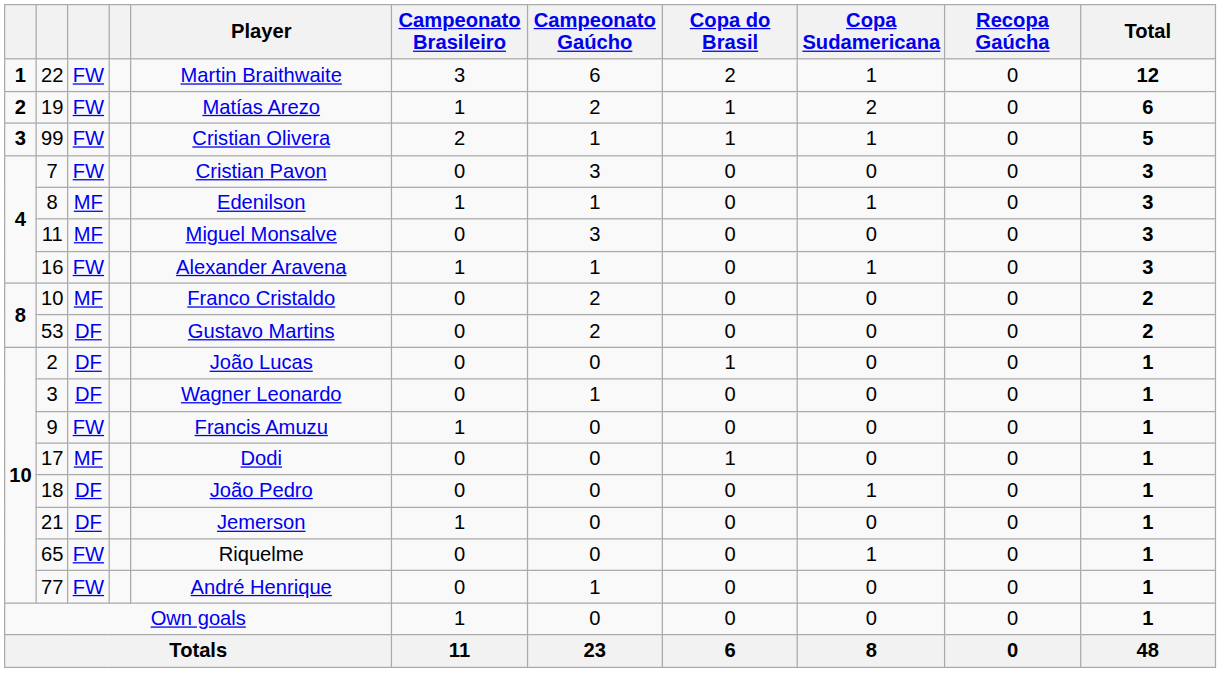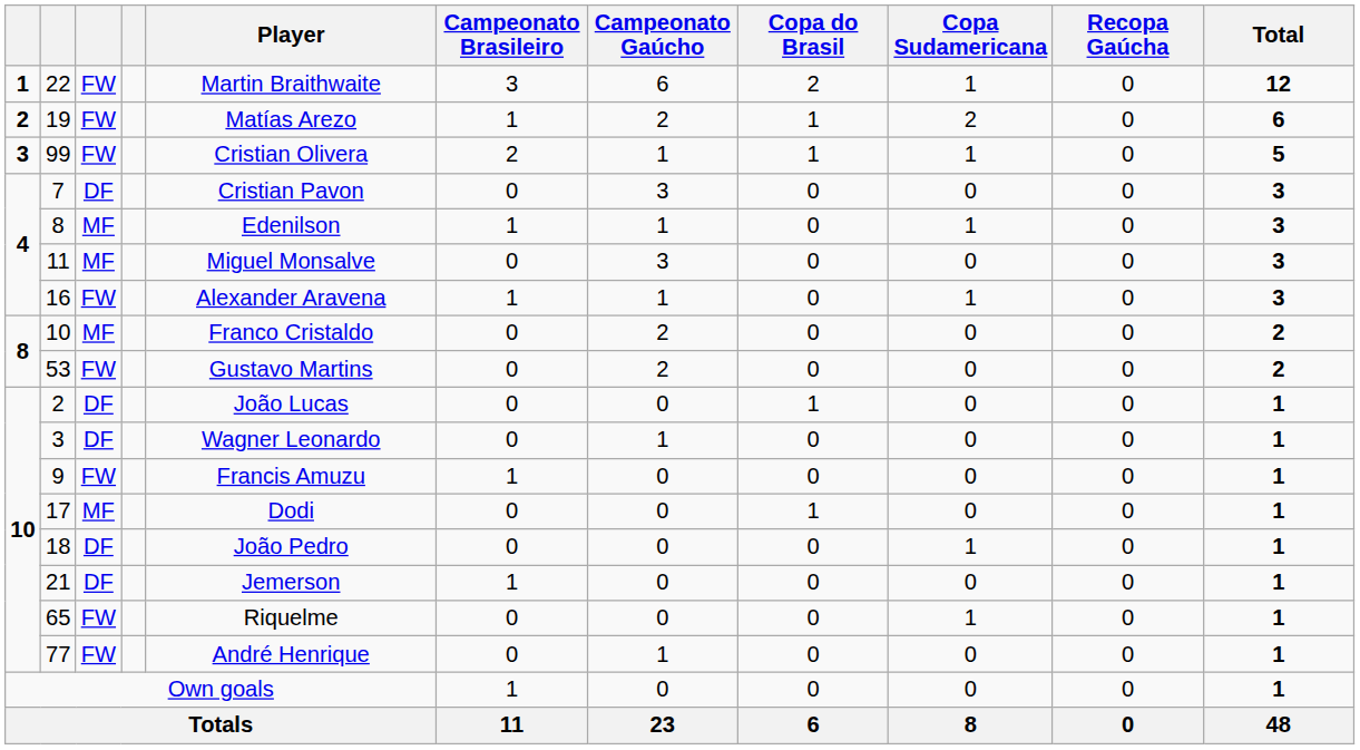7 | column 3: FW -> DF
53 | column 3: DF -> FW
